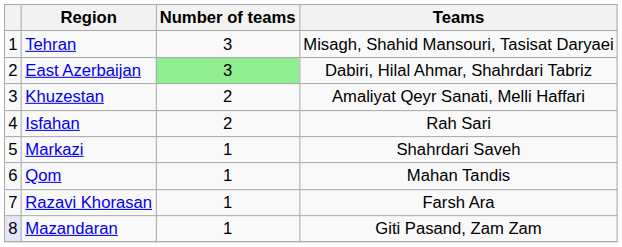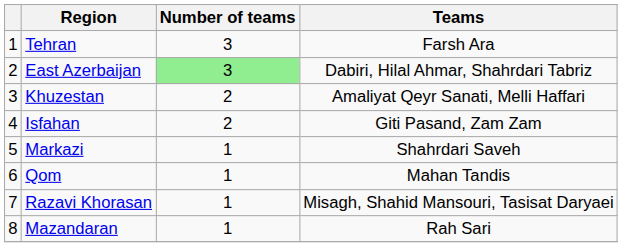Tehran | Teams: Misagh, Shahid Mansouri, Tasisat Daryaei -> Farsh Ara
Isfahan | Teams: Rah Sari -> Giti Pasand, Zam Zam
Razavi Khorasan | Teams: Farsh Ara -> Misagh, Shahid Mansouri, Tasisat Daryaei
Mazandaran | column 1: lavender background -> no background
Mazandaran | Teams: Giti Pasand, Zam Zam -> Rah Sari
